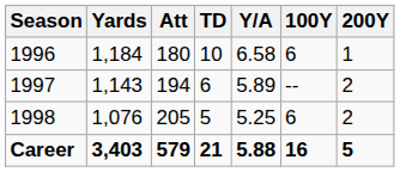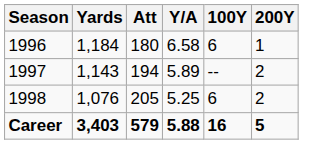- column: TD | 10 | 6 | 5 | 21
